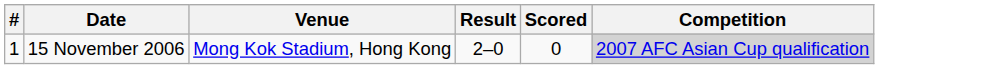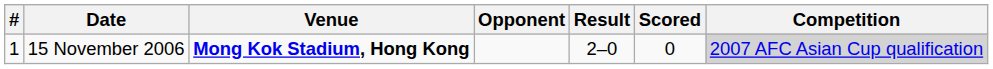+ column: Opponent
15 November 2006 | Venue: normal -> bold
